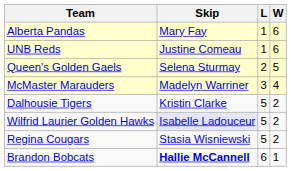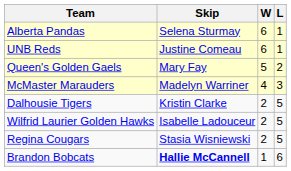columns swapped: W <-> L
Alberta Pandas | Skip: Mary Fay -> Selena Sturmay
Queen's Golden Gaels | Skip: Selena Sturmay -> Mary Fay
Wilfrid Laurier Golden Hawks | Skip: lavender background -> no background
